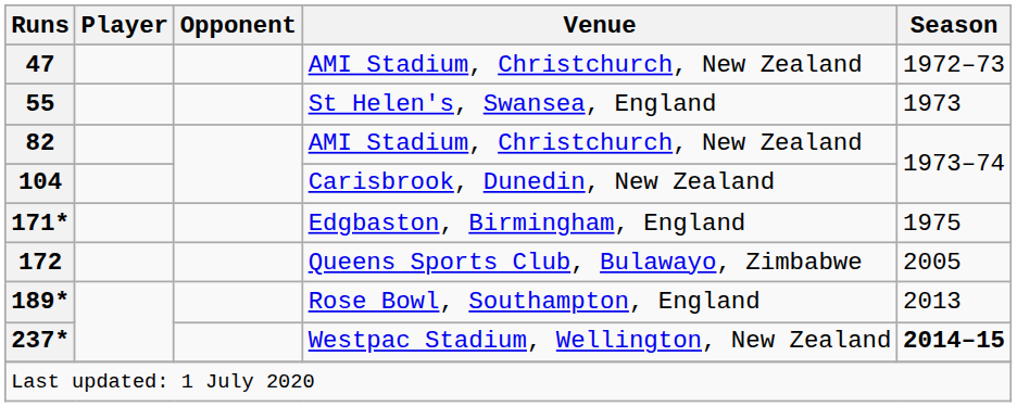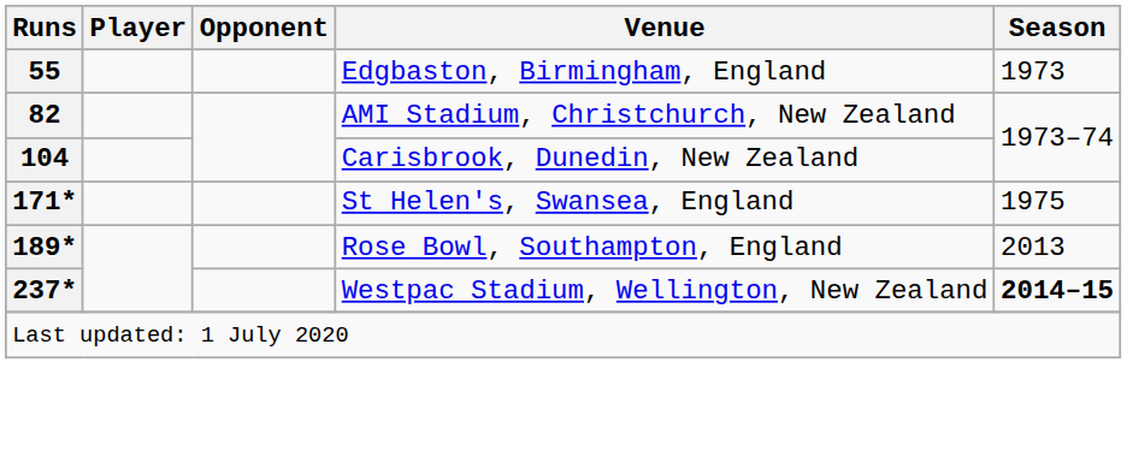- row: 47 | AMI Stadium, Christchurch, New Zealand | 1972–73
55 | Venue: St Helen's, Swansea, England -> Edgbaston, Birmingham, England
171* | Venue: Edgbaston, Birmingham, England -> St Helen's, Swansea, England
- row: 172 | Queens Sports Club, Bulawayo, Zimbabwe | 2005
